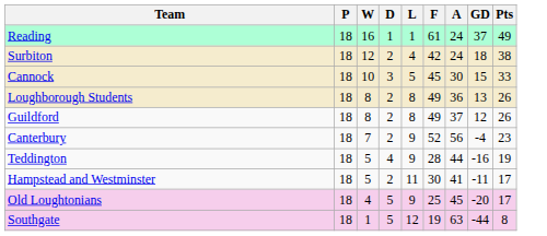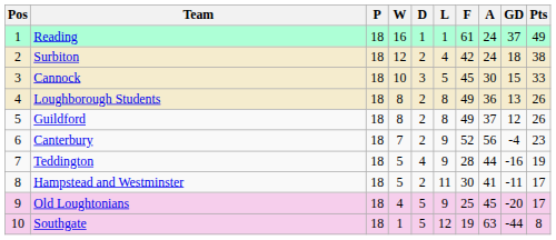+ column: Pos | 1 | 2 | 3 | 4 | 5 | 6 | 7 | 8 | 9 | 10
